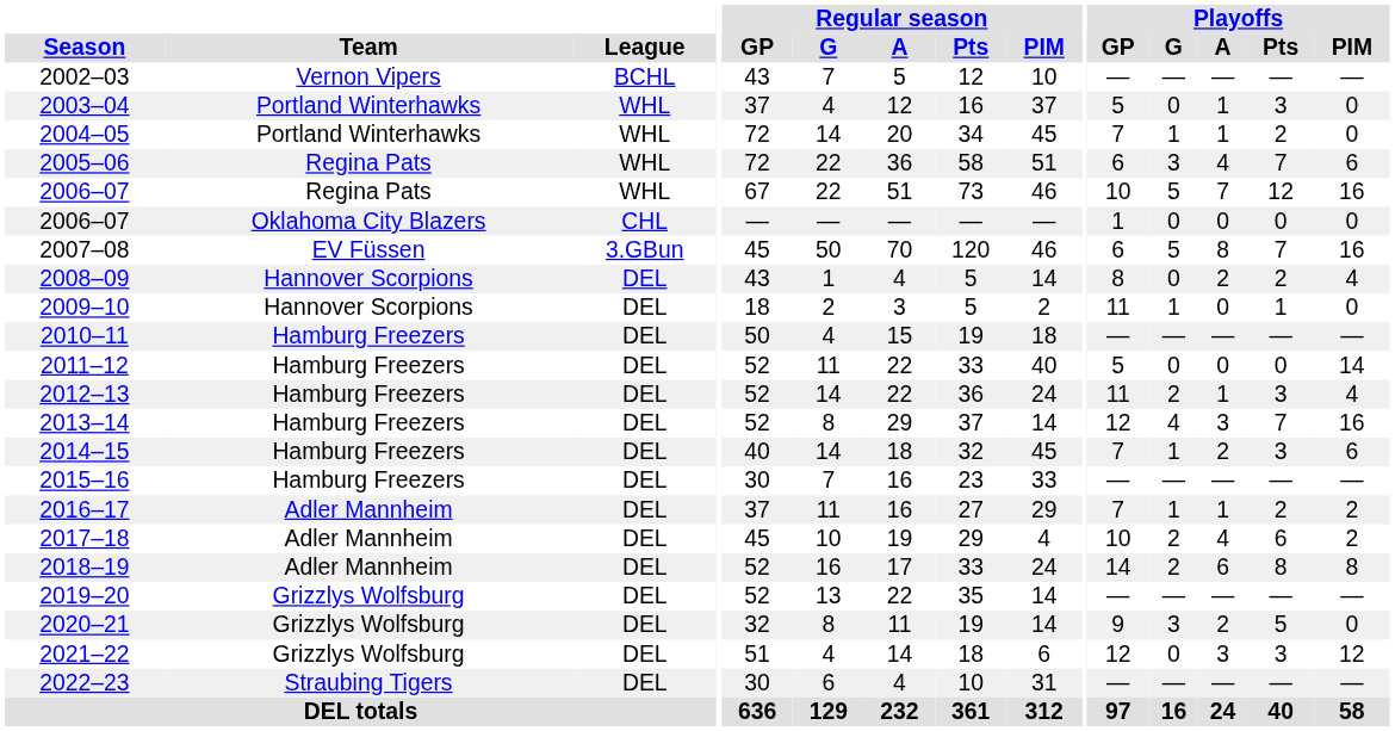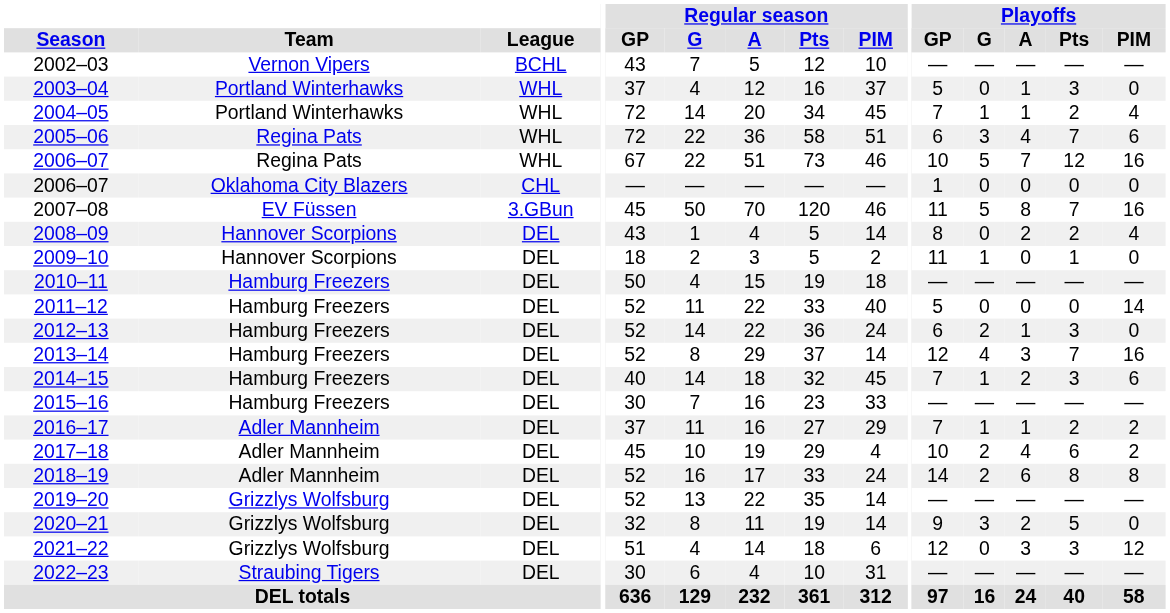2004–05 | Playoffs / PIM: 0 -> 4
2007–08 | Playoffs / GP: 6 -> 11
2012–13 | Playoffs / GP: 11 -> 6
2012–13 | Playoffs / PIM: 4 -> 0
